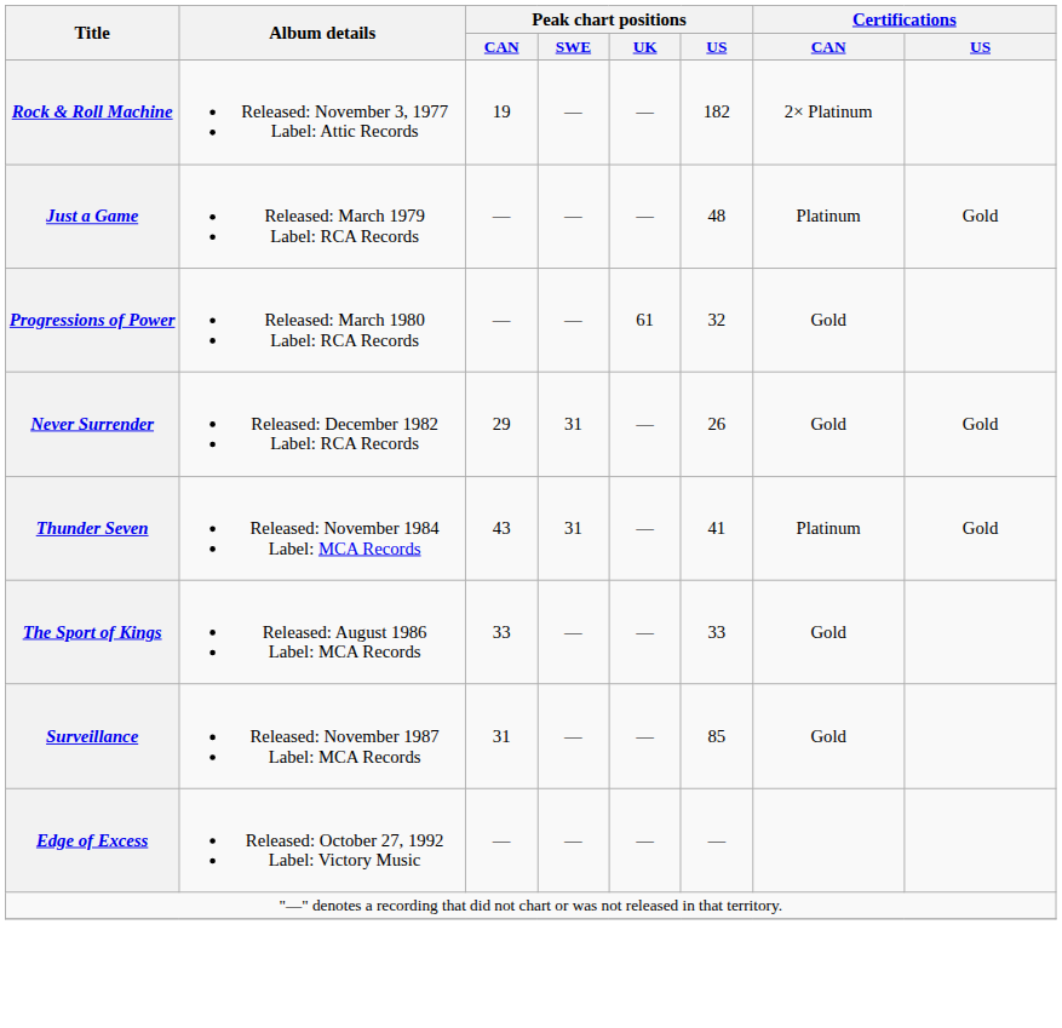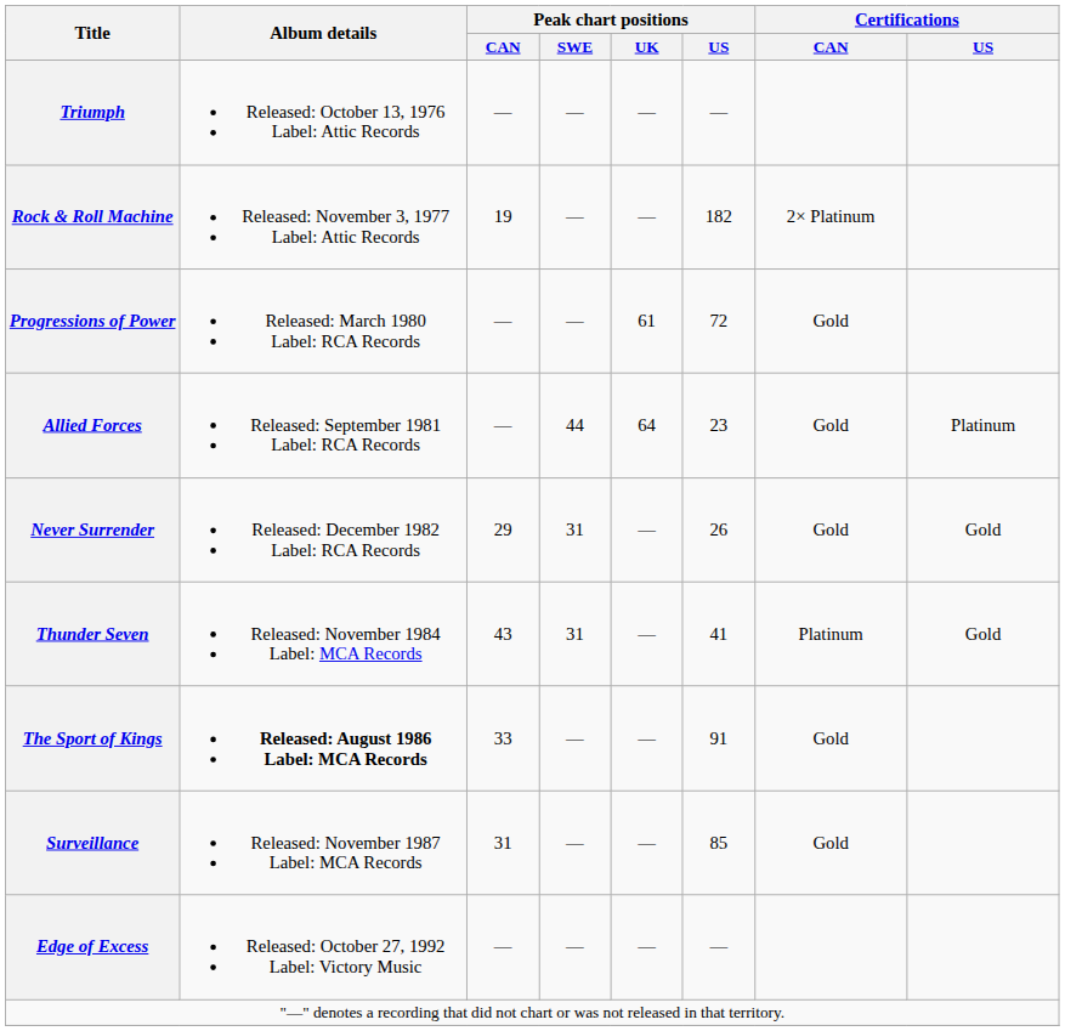+ row: Triumph | Released: October 13, 1976 Label: Attic Records | — | — | — | —
- row: Just a Game | Released: March 1979 Label: RCA Records | — | — | — | 48 | Platinum | Gold
Progressions of Power | Peak chart positions / US: 32 -> 72
+ row: Allied Forces | Released: September 1981 Label: RCA Records | — | 44 | 64 | 23 | Gold | Platinum
The Sport of Kings | Album details: normal -> bold
The Sport of Kings | Peak chart positions / US: 33 -> 91
